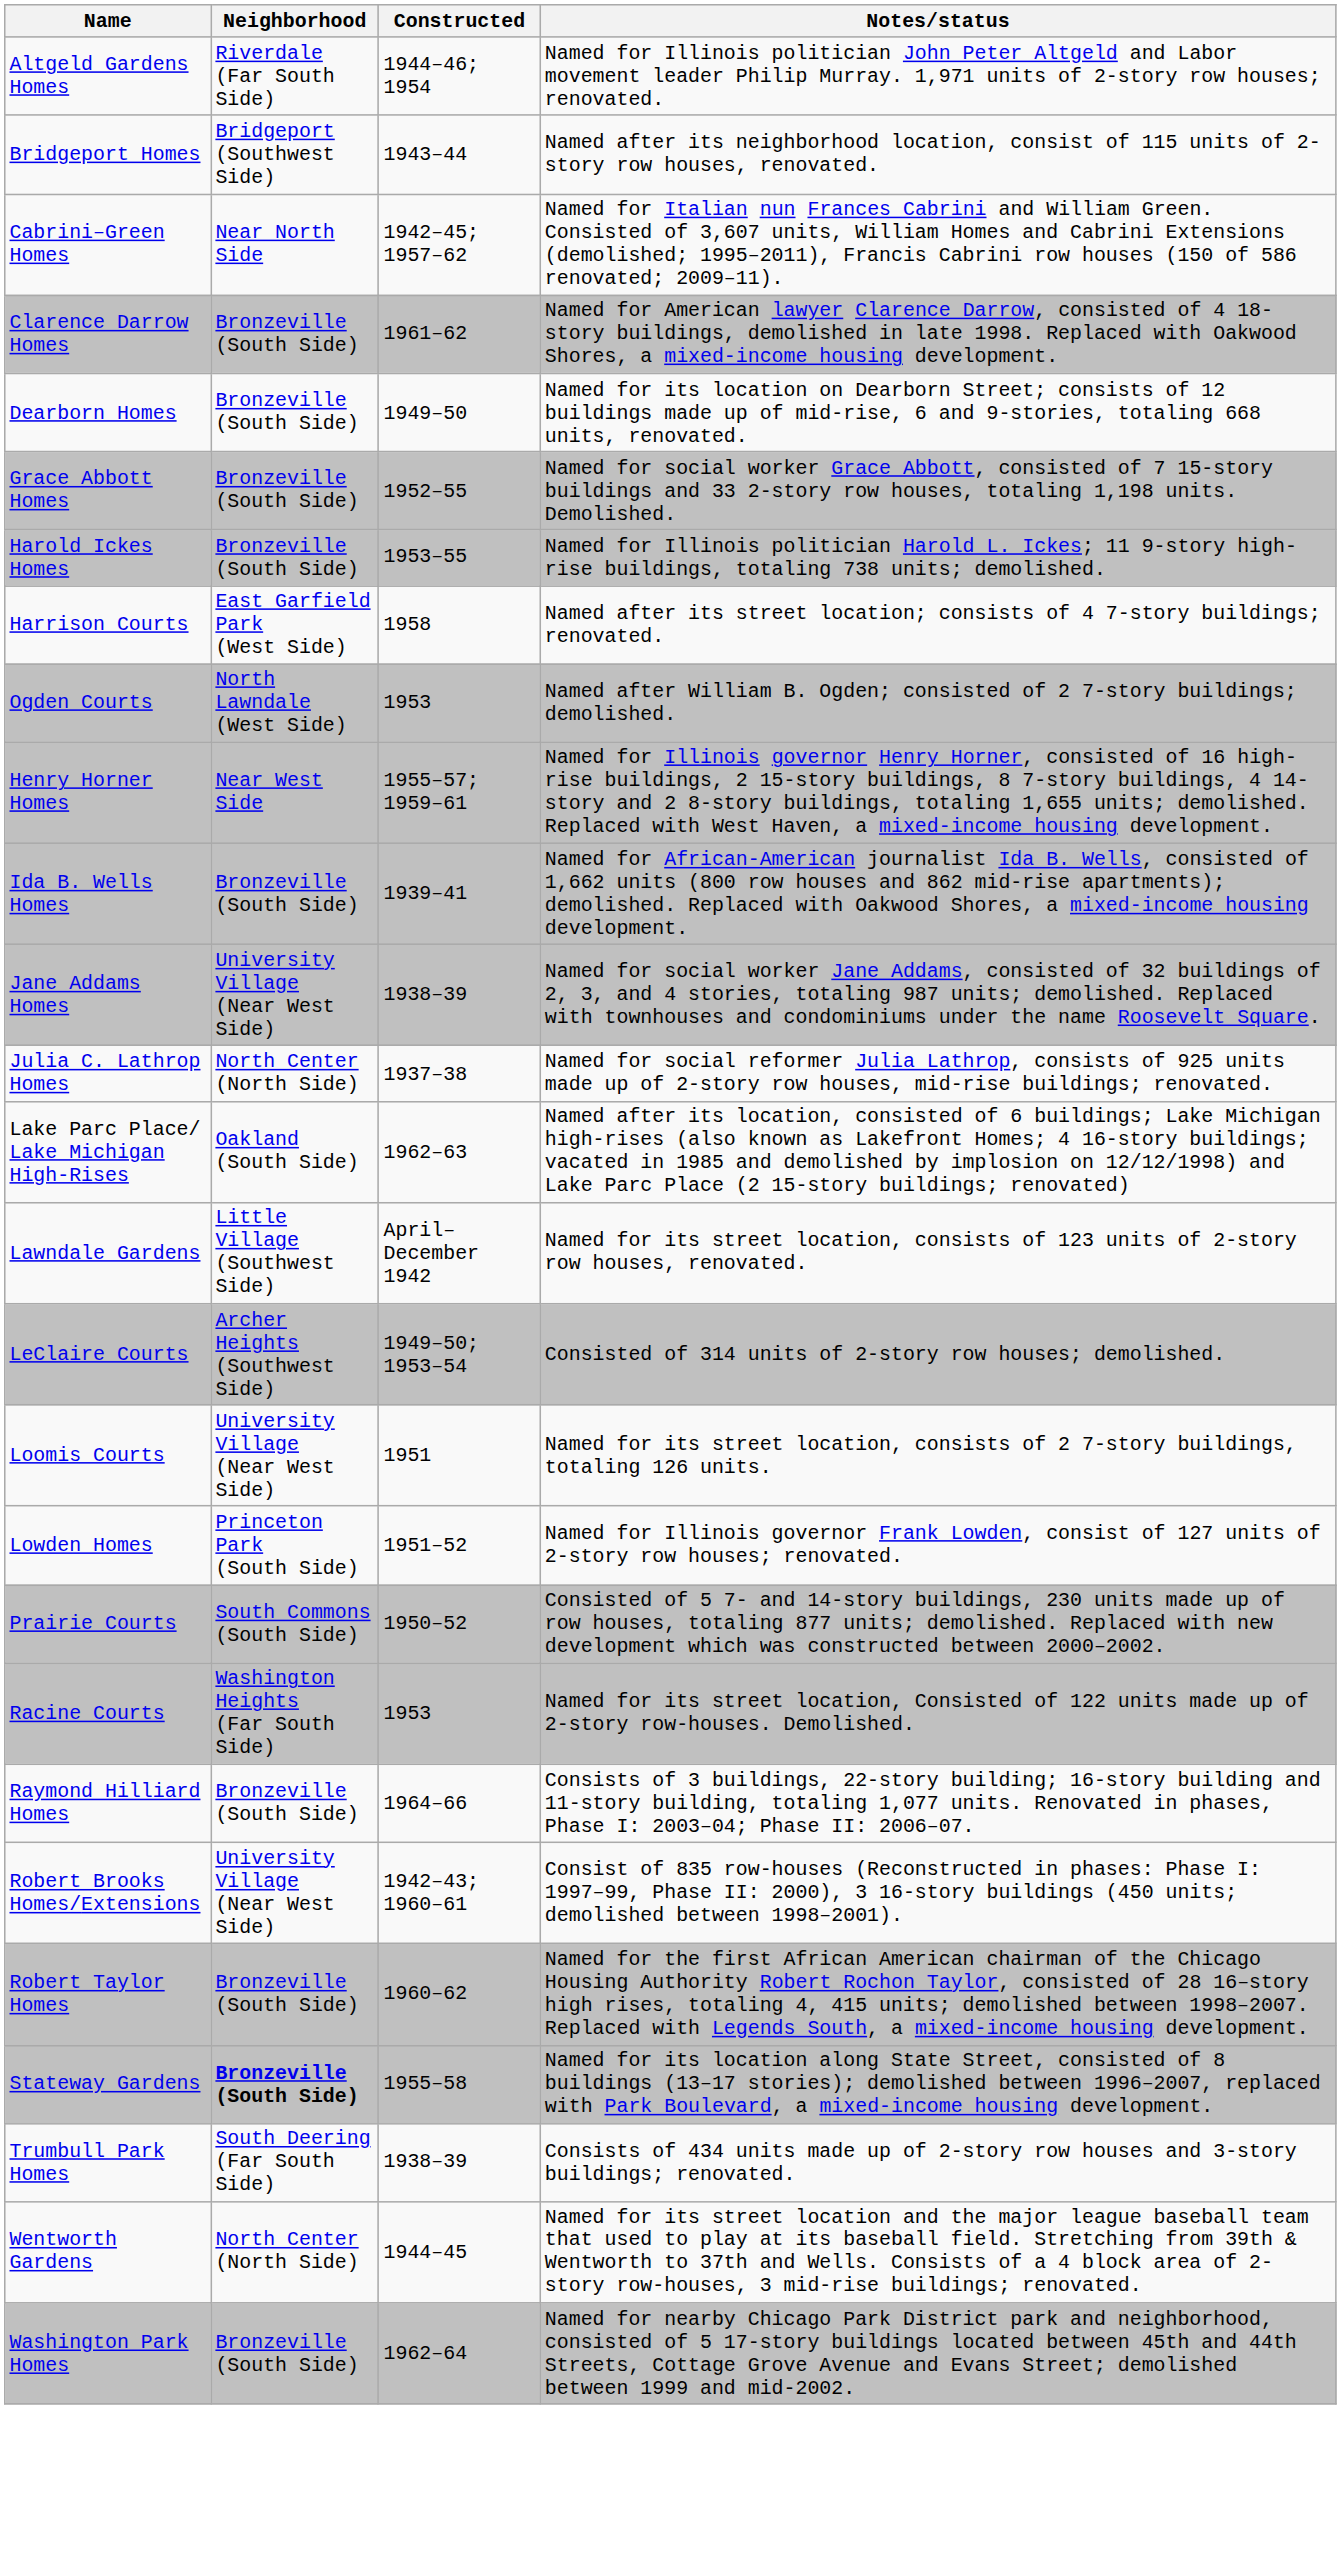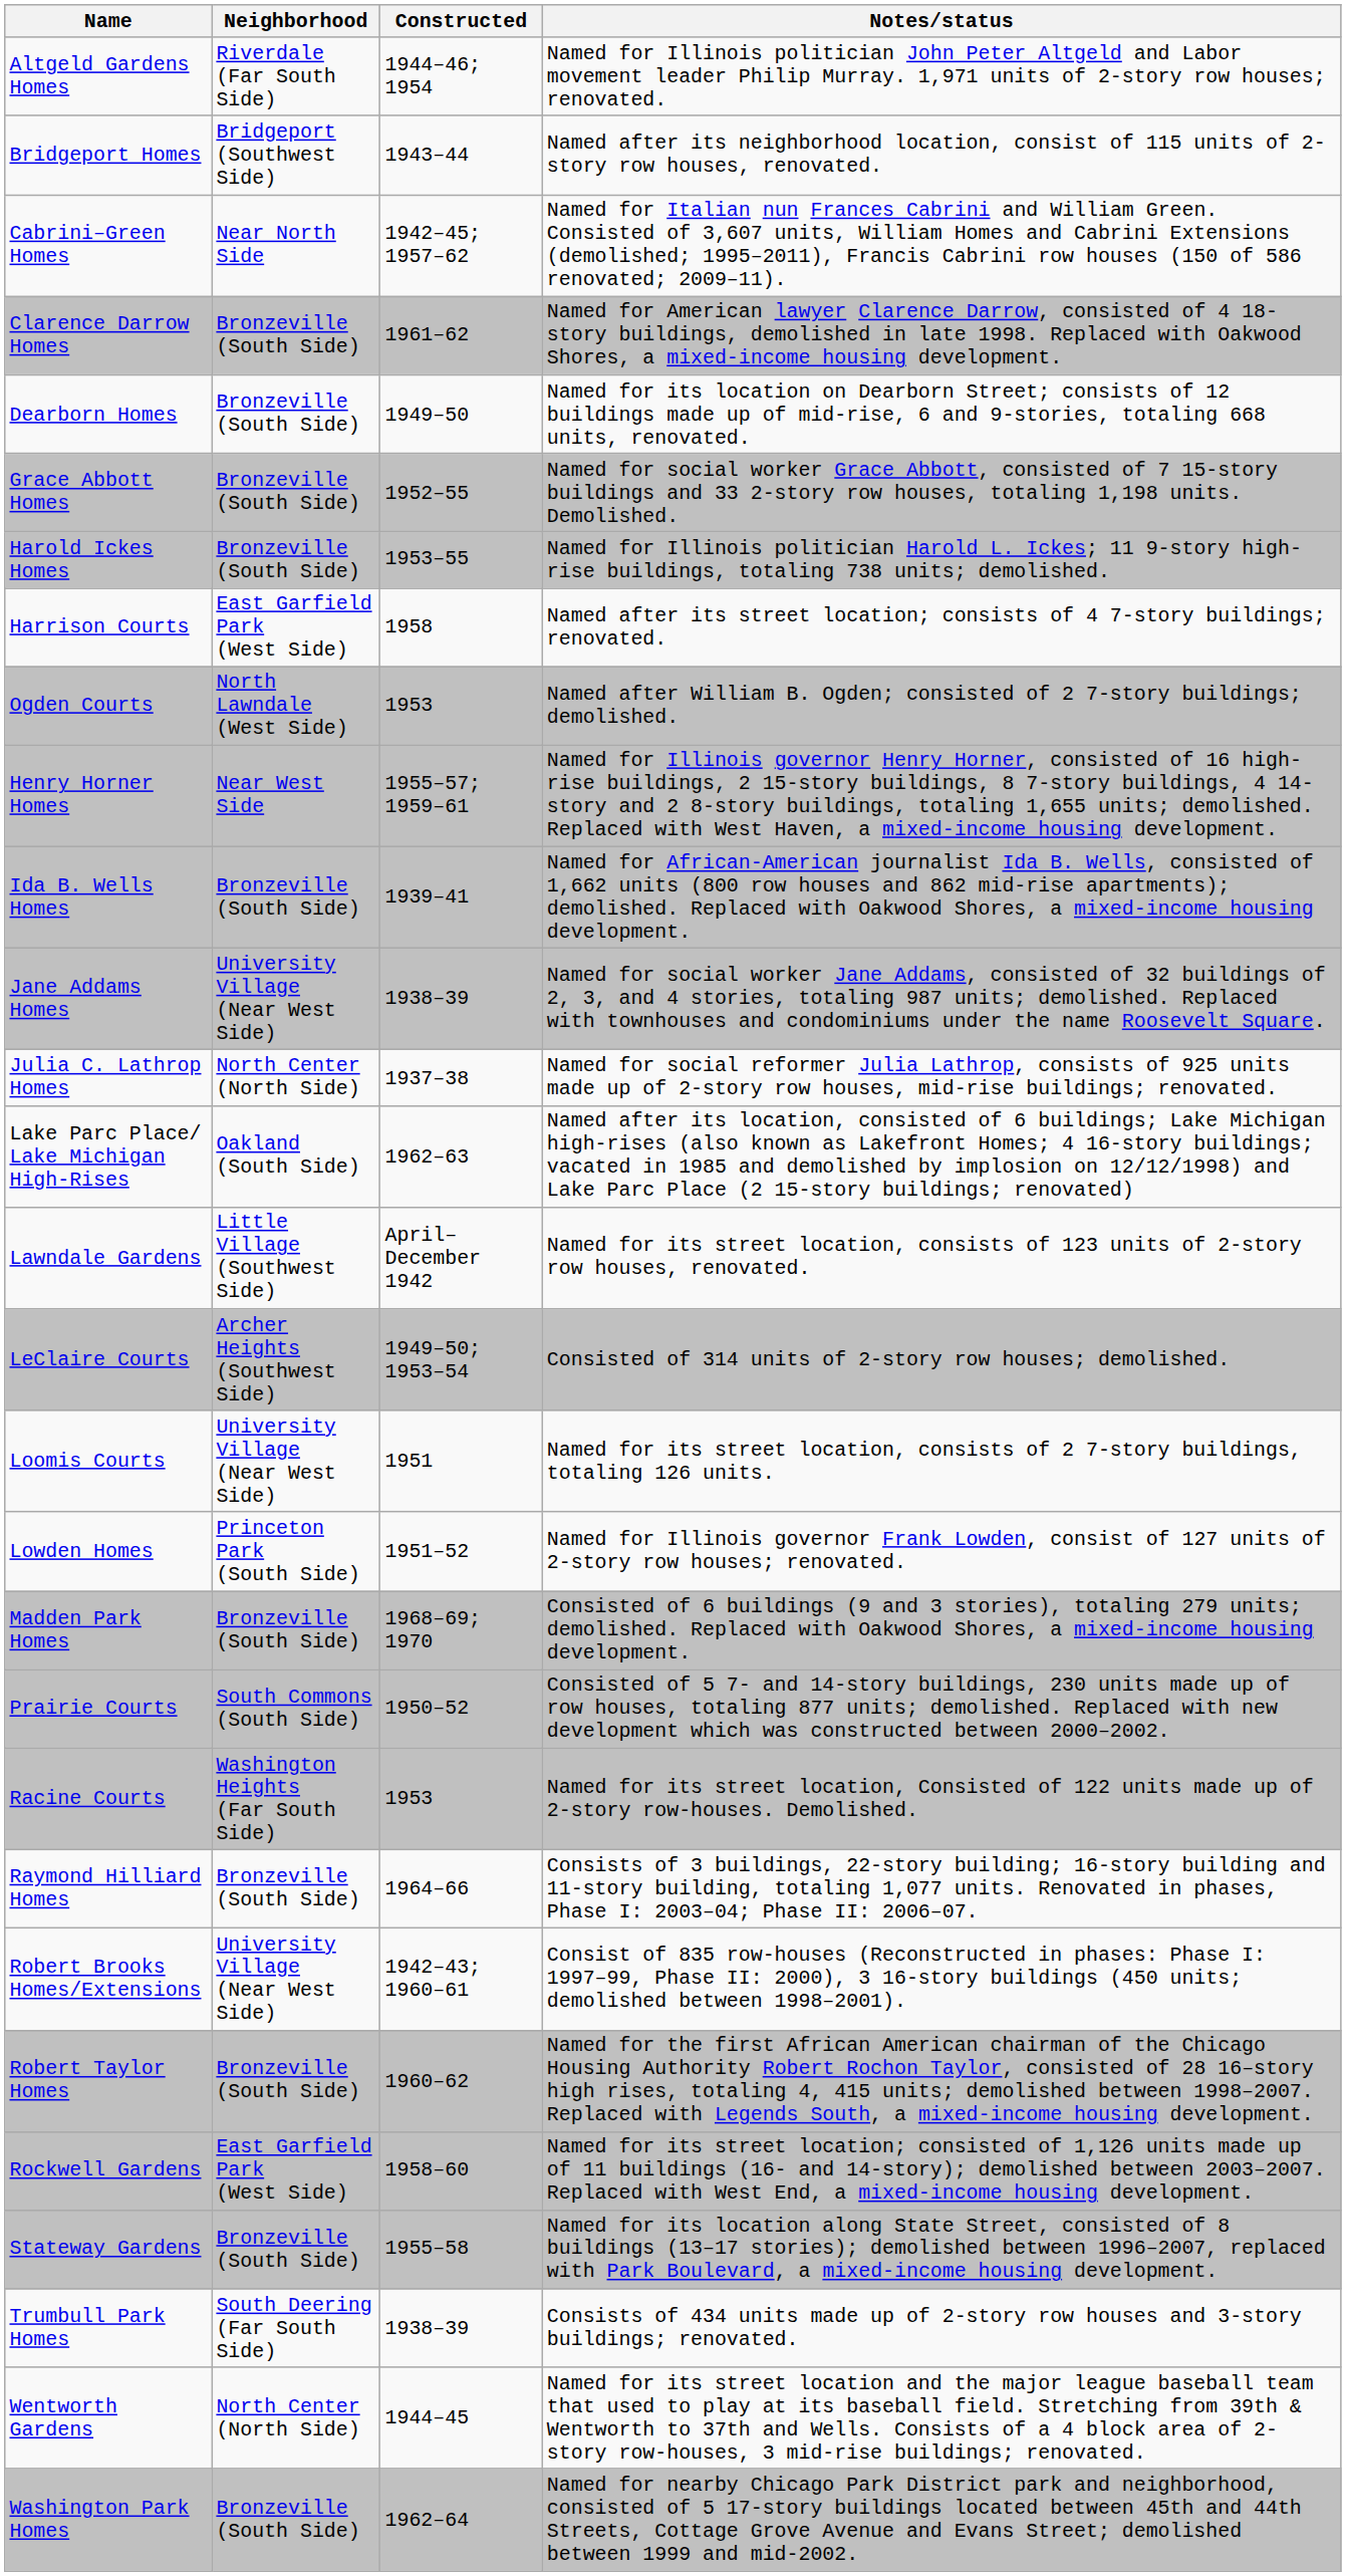+ row: Madden Park Homes | Bronzeville (South Side) | 1968–69; 1970 | Consisted of 6 buildings (9 and 3 stories), totaling 279 units; demolished. Replaced with Oakwood Shores, a mixed-income housing development.
+ row: Rockwell Gardens | East Garfield Park (West Side) | 1958–60 | Named for its street location; consisted of 1,126 units made up of 11 buildings (16- and 14-story); demolished between 2003–2007. Replaced with West End, a mixed-income housing development.
Stateway Gardens | Neighborhood: bold -> normal
